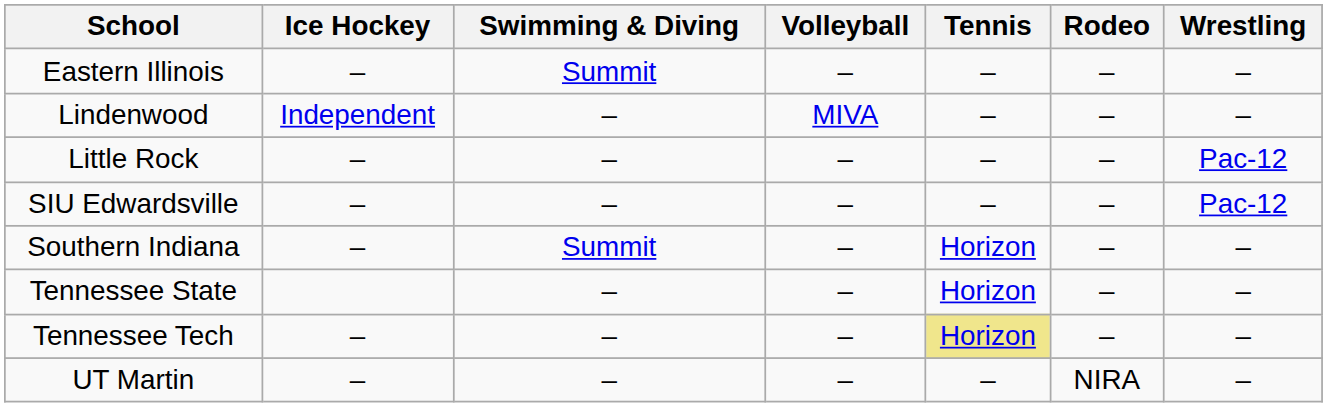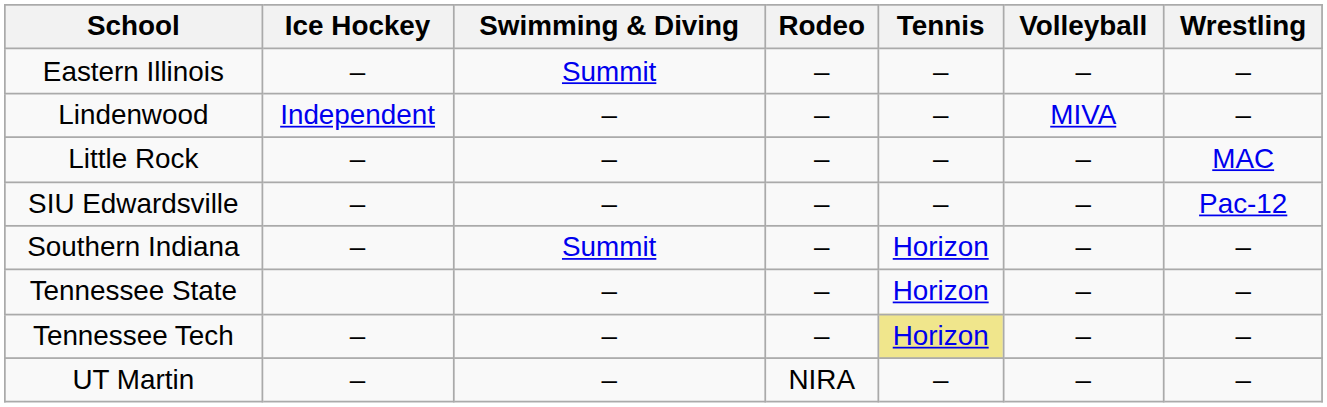columns swapped: Rodeo <-> Volleyball
Little Rock | Wrestling: Pac-12 -> MAC
